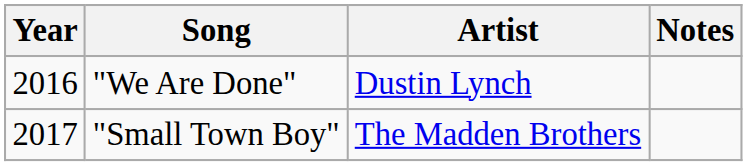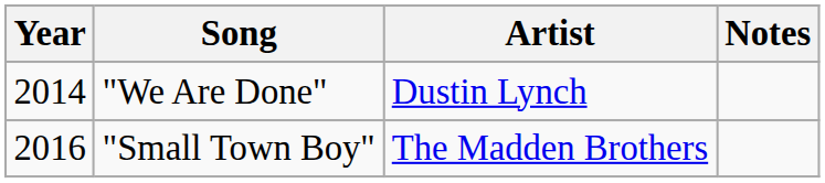"We Are Done" | Year: 2016 -> 2014
"Small Town Boy" | Year: 2017 -> 2016
